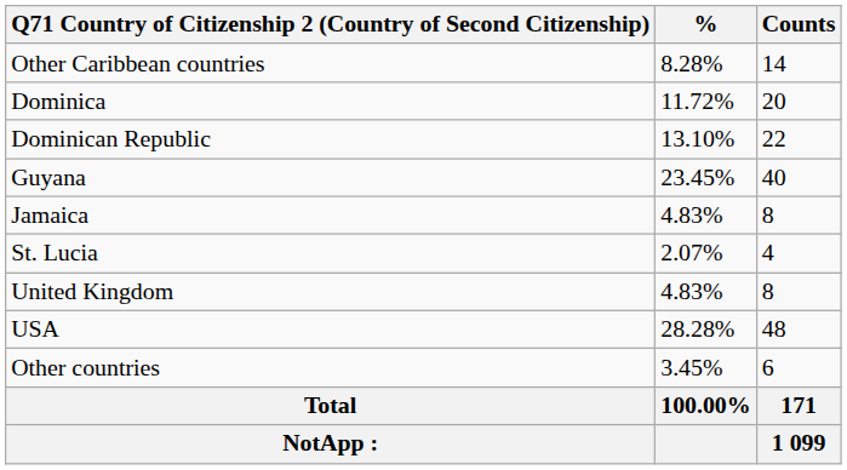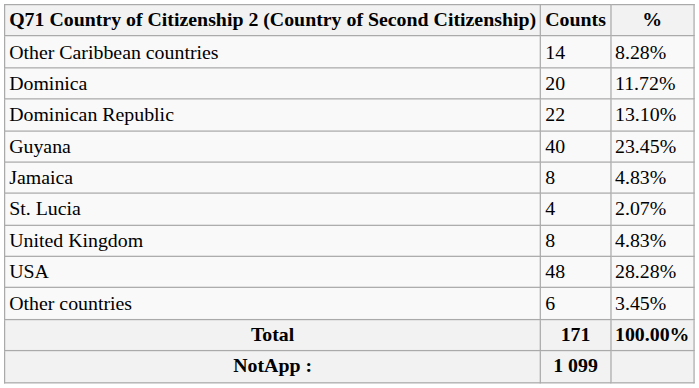columns swapped: Counts <-> %
